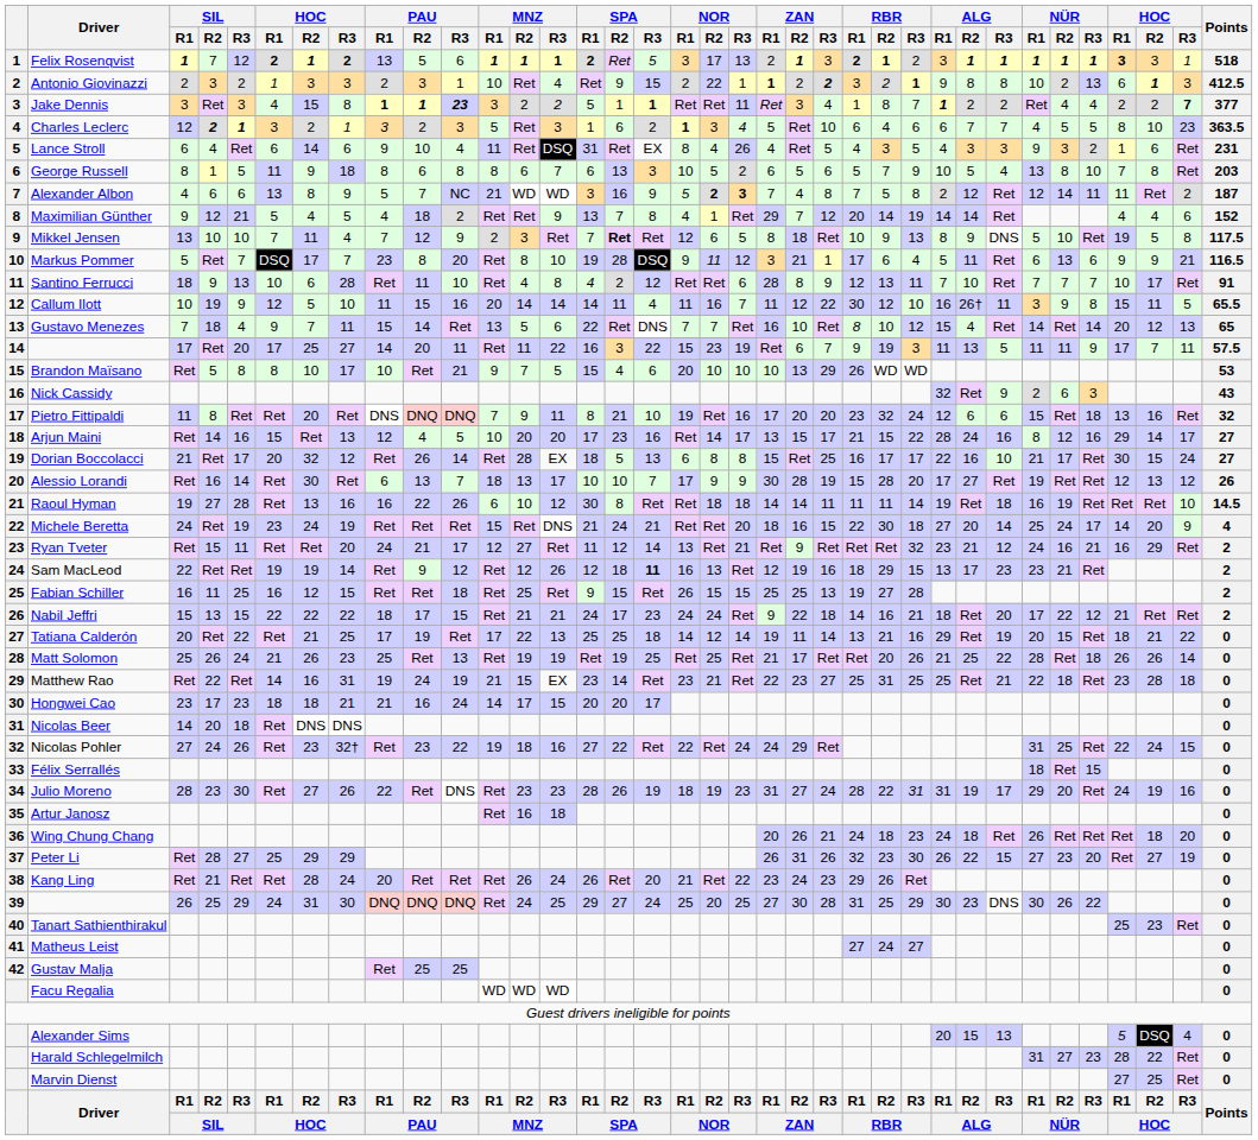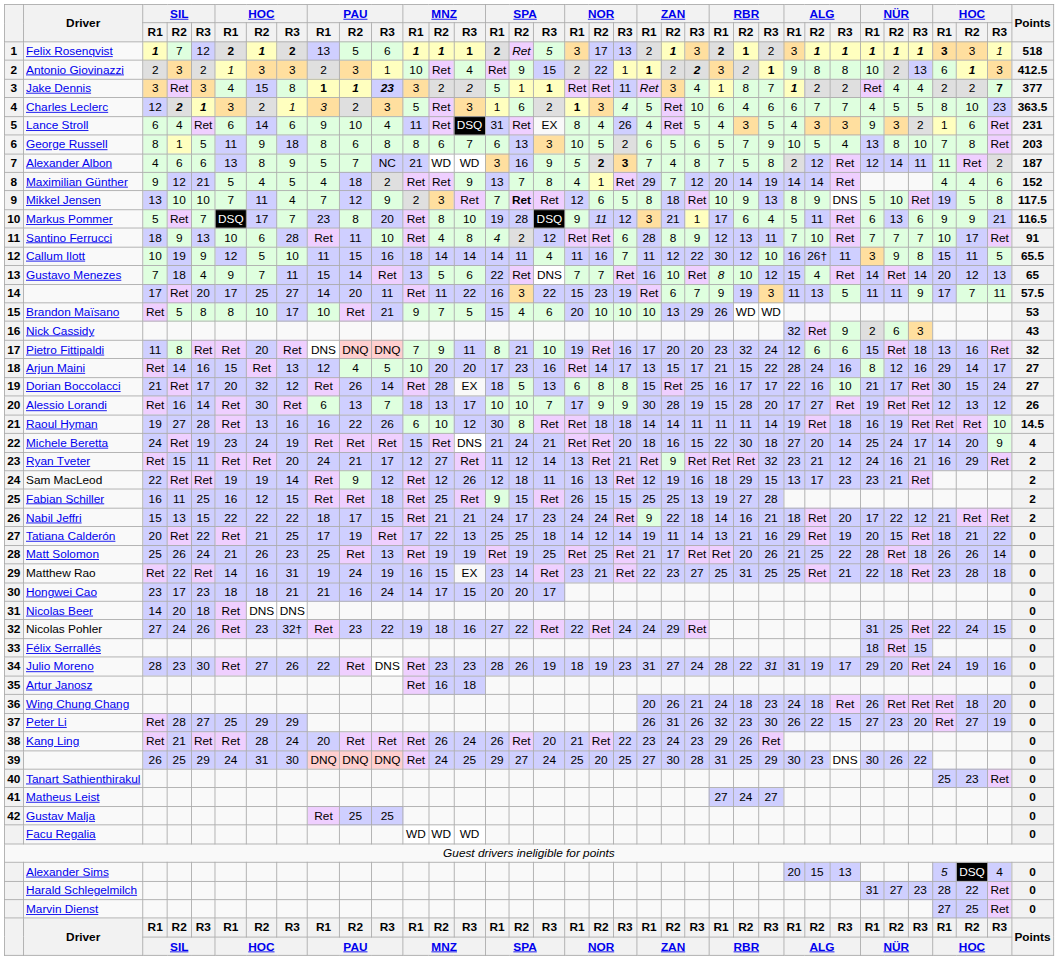Callum Ilott | MNZ / R1: 20 -> 18
Sam MacLeod | SPA / R3: bold -> normal
Matthew Rao | MNZ / R1: 21 -> 16
